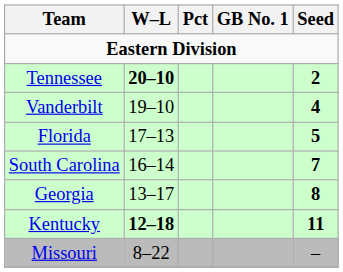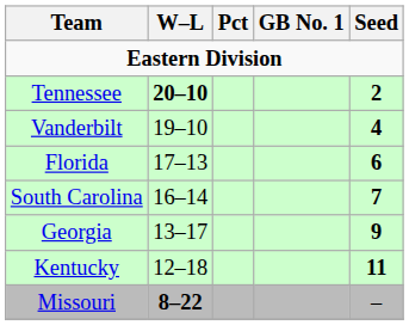Florida | Seed: 5 -> 6
Georgia | Seed: 8 -> 9
Kentucky | W–L: bold -> normal
Missouri | W–L: normal -> bold
